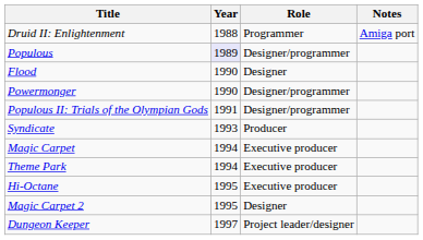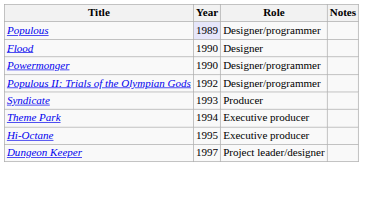- row: Druid II: Enlightenment | 1988 | Programmer | Amiga port
Populous II: Trials of the Olympian Gods | Year: 1991 -> 1992
- row: Magic Carpet | 1994 | Executive producer
- row: Magic Carpet 2 | 1995 | Designer
